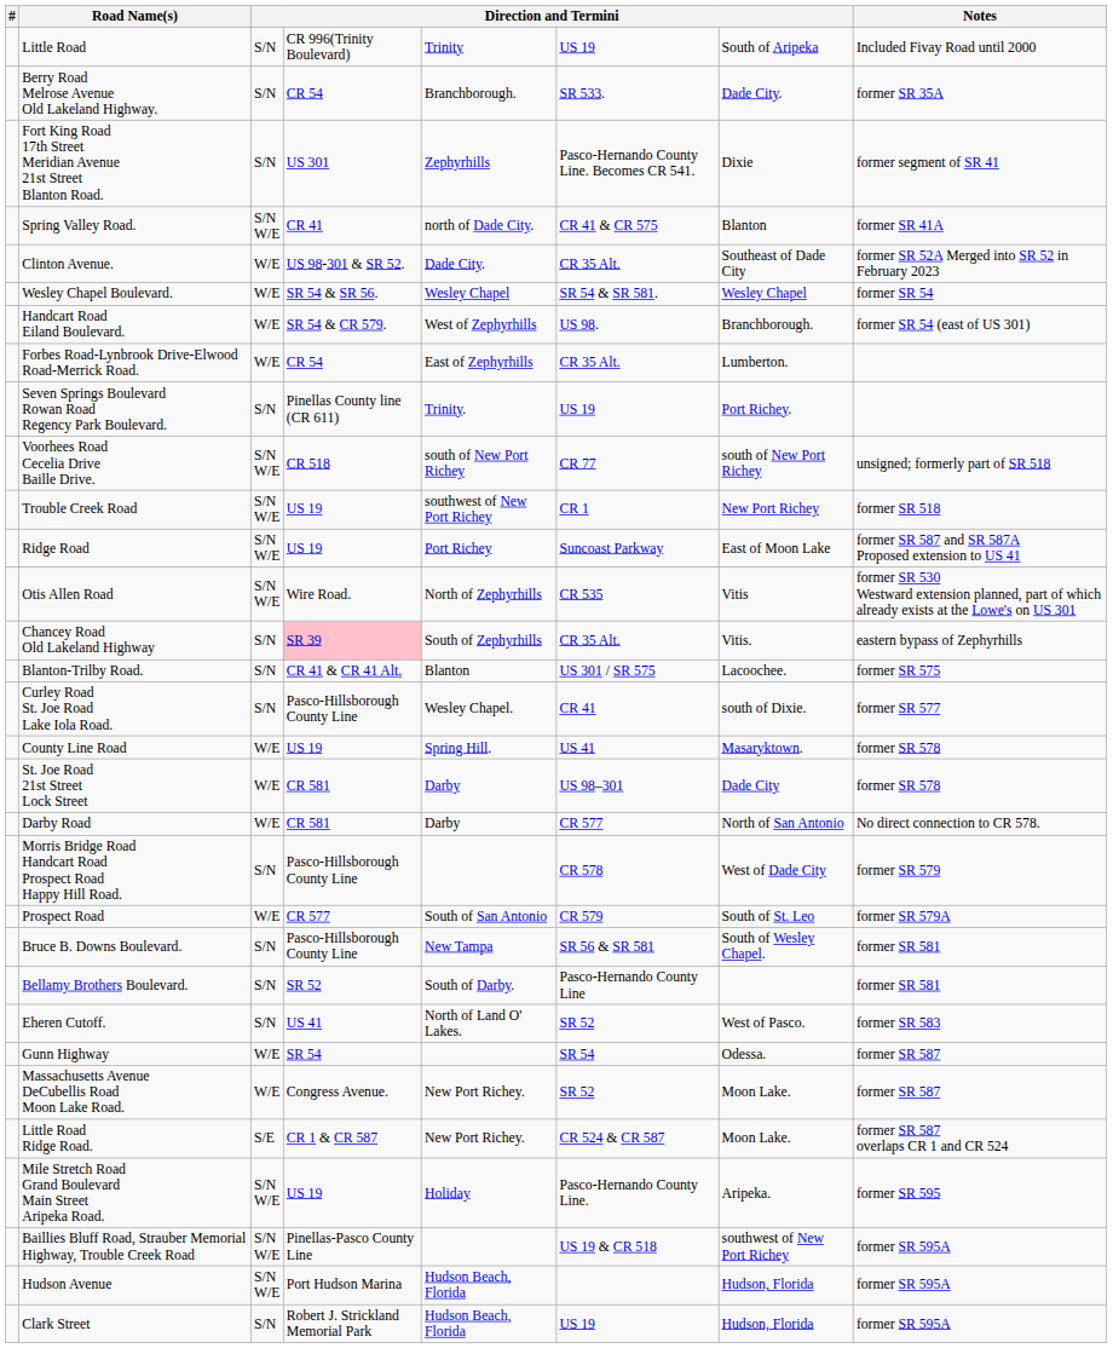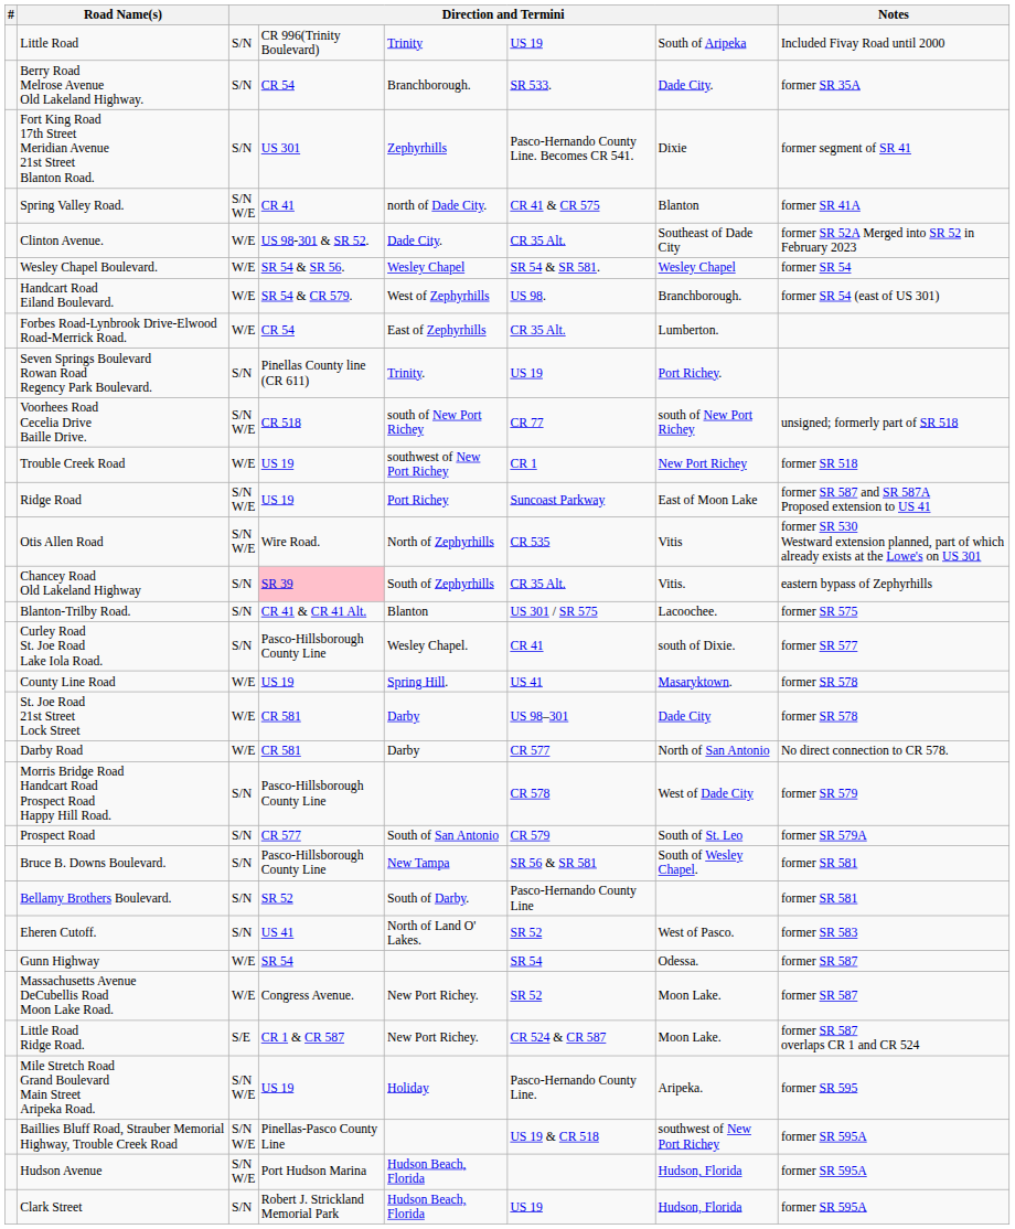Trouble Creek Road | column 3: S/N W/E -> W/E
Prospect Road | column 3: W/E -> S/N
